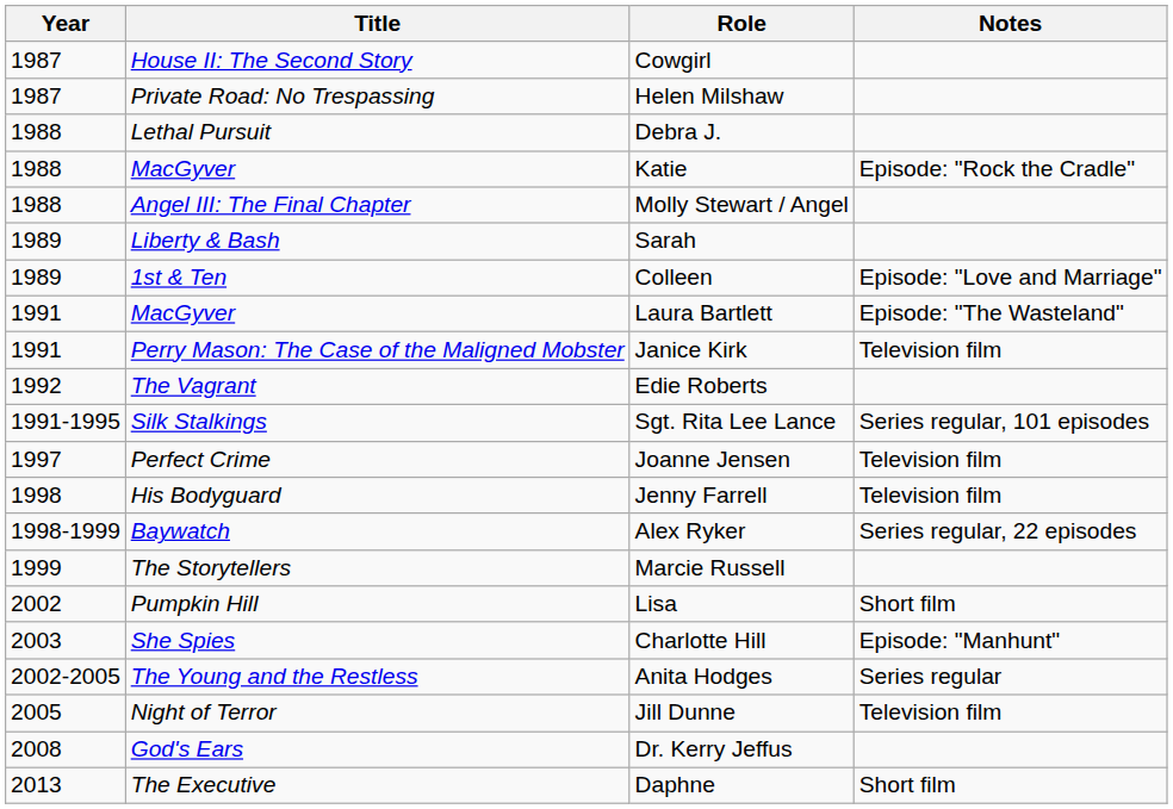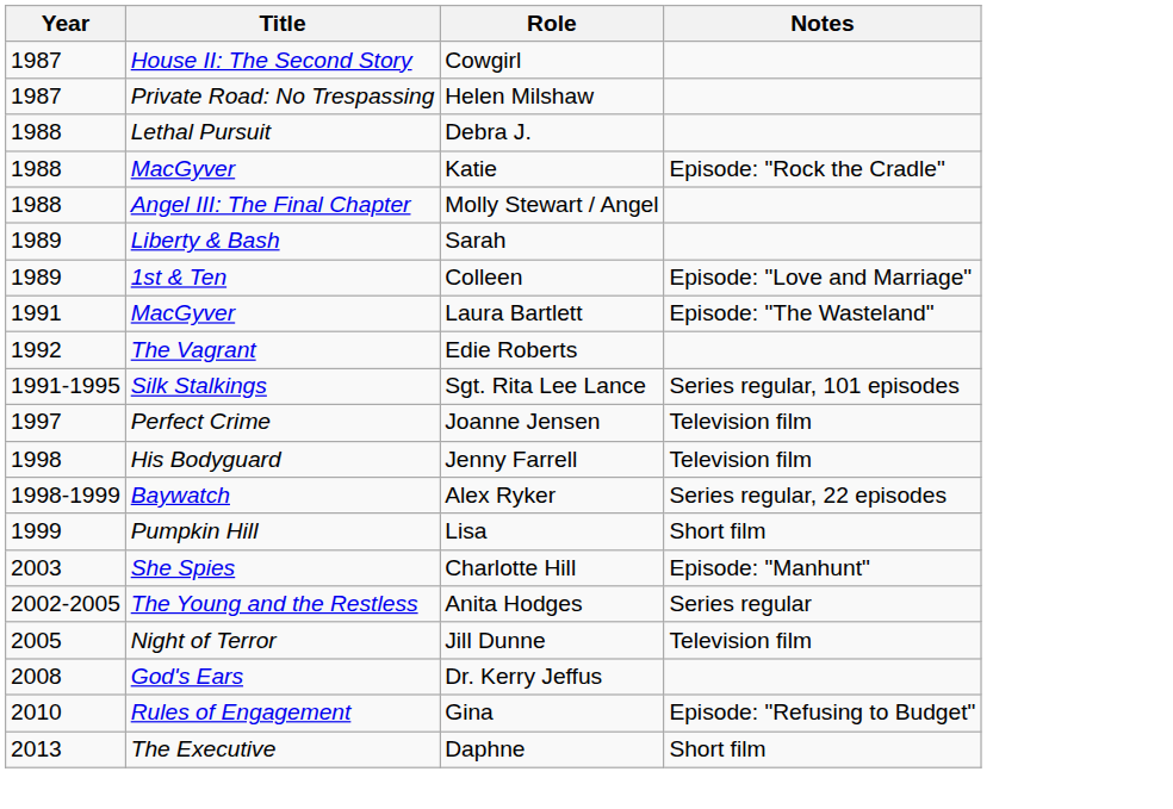- row: 1991 | Perry Mason: The Case of the Maligned Mobster | Janice Kirk | Television film
- row: 1999 | The Storytellers | Marcie Russell
Lisa | Year: 2002 -> 1999
+ row: 2010 | Rules of Engagement | Gina | Episode: "Refusing to Budget"
